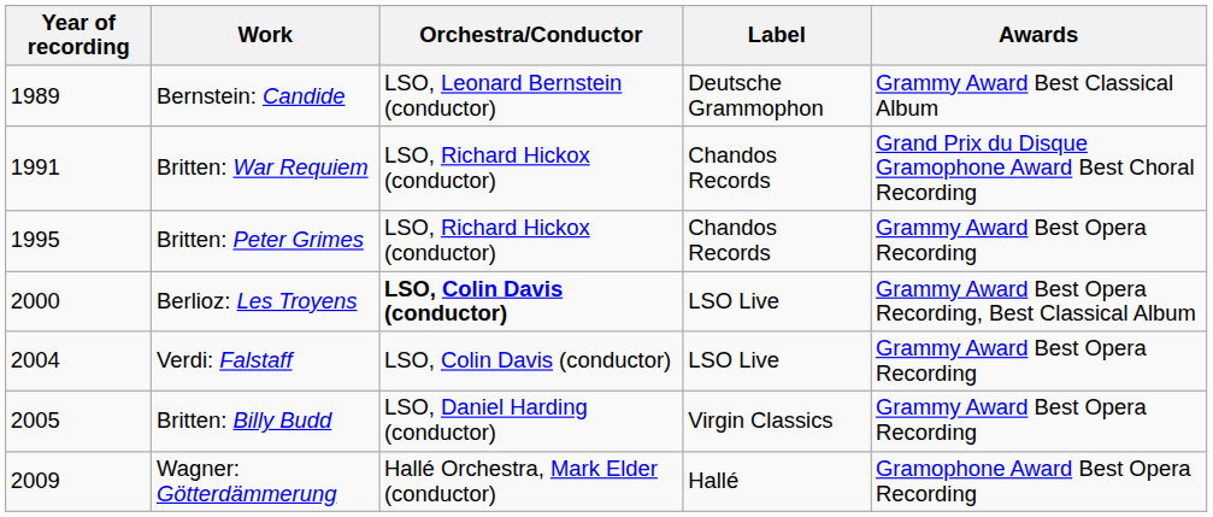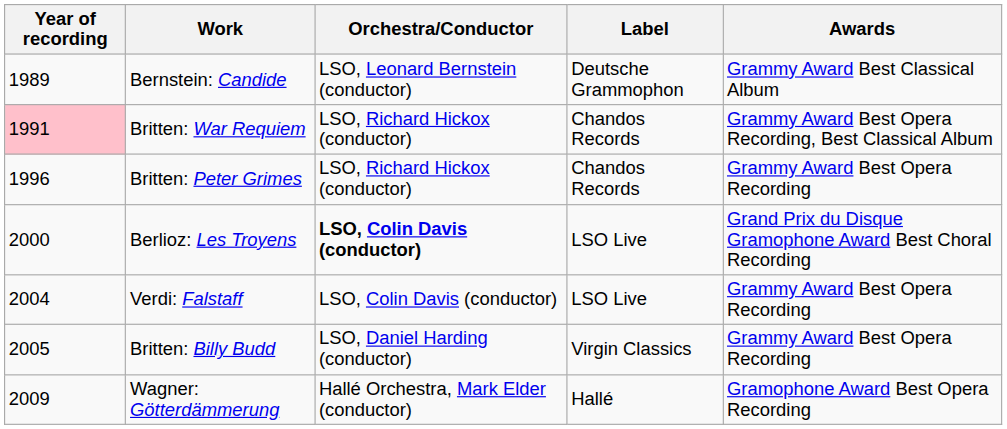Britten: War Requiem | Year of recording: no background -> pink background
Britten: War Requiem | Awards: Grand Prix du Disque Gramophone Award Best Choral Recording -> Grammy Award Best Opera Recording, Best Classical Album
Britten: Peter Grimes | Year of recording: 1995 -> 1996
Berlioz: Les Troyens | Awards: Grammy Award Best Opera Recording, Best Classical Album -> Grand Prix du Disque Gramophone Award Best Choral Recording
